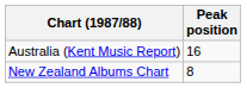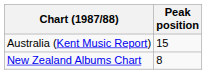Australia (Kent Music Report) | Peak position: 16 -> 15
